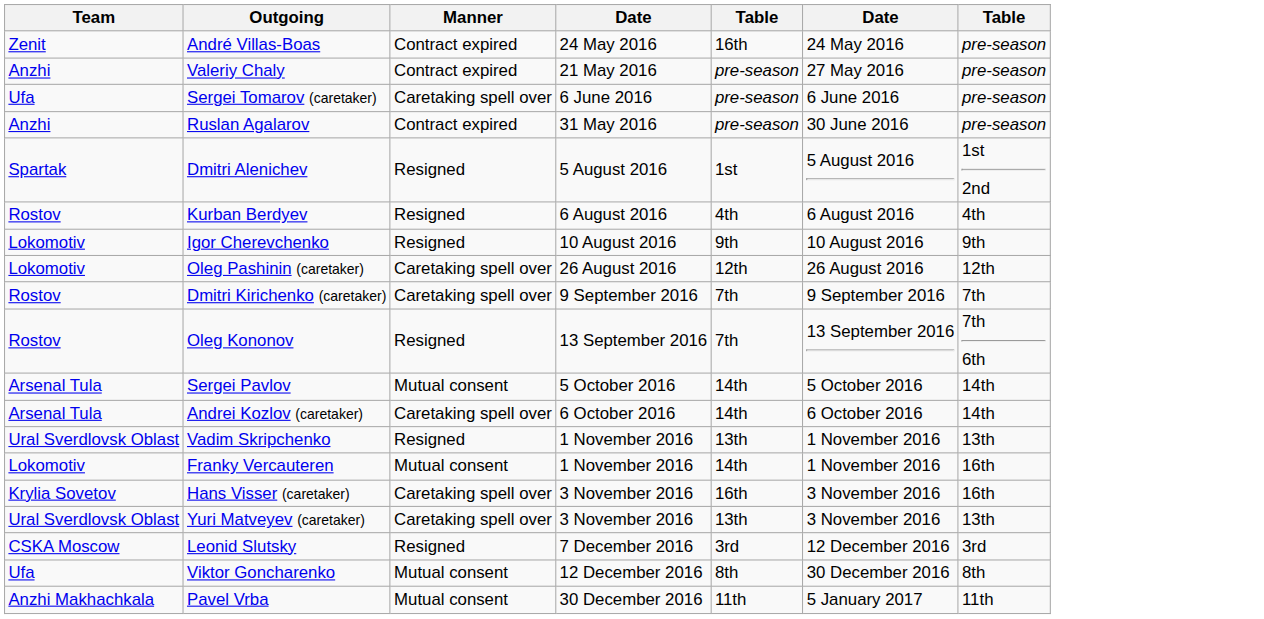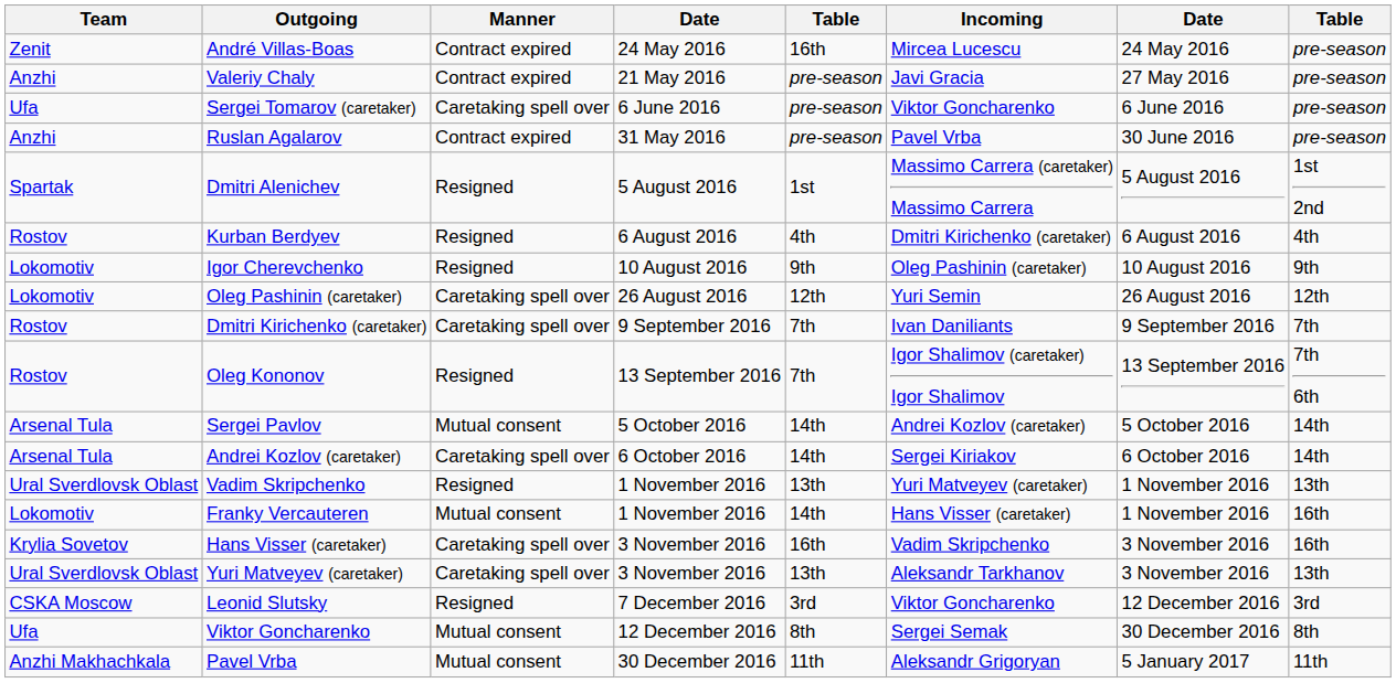+ column: Incoming | Mircea Lucescu | Javi Gracia | Viktor Goncharenko | Pavel Vrba | Massimo Carrera (caretaker) Massimo Carrera | Dmitri Kirichenko (caretaker) | Oleg Pashinin (caretaker) | Yuri Semin | Ivan Daniliants | Igor Shalimov (caretaker) Igor Shalimov | Andrei Kozlov (caretaker) | Sergei Kiriakov | Yuri Matveyev (caretaker) | Hans Visser (caretaker) | Vadim Skripchenko | Aleksandr Tarkhanov | Viktor Goncharenko | Sergei Semak | Aleksandr Grigoryan
